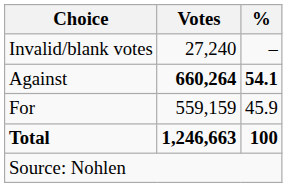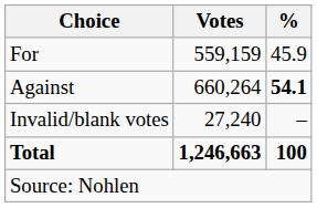rows swapped: For <-> Invalid/blank votes
Against | Votes: bold -> normal
